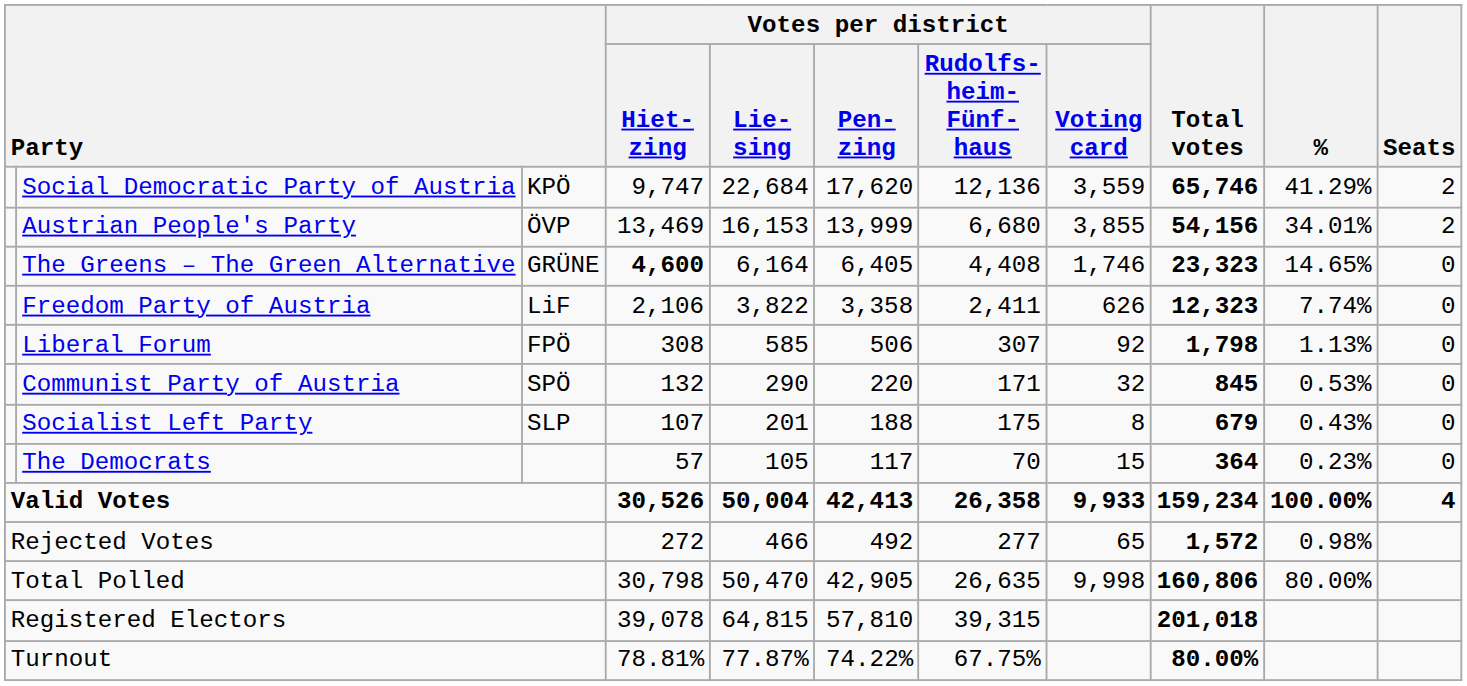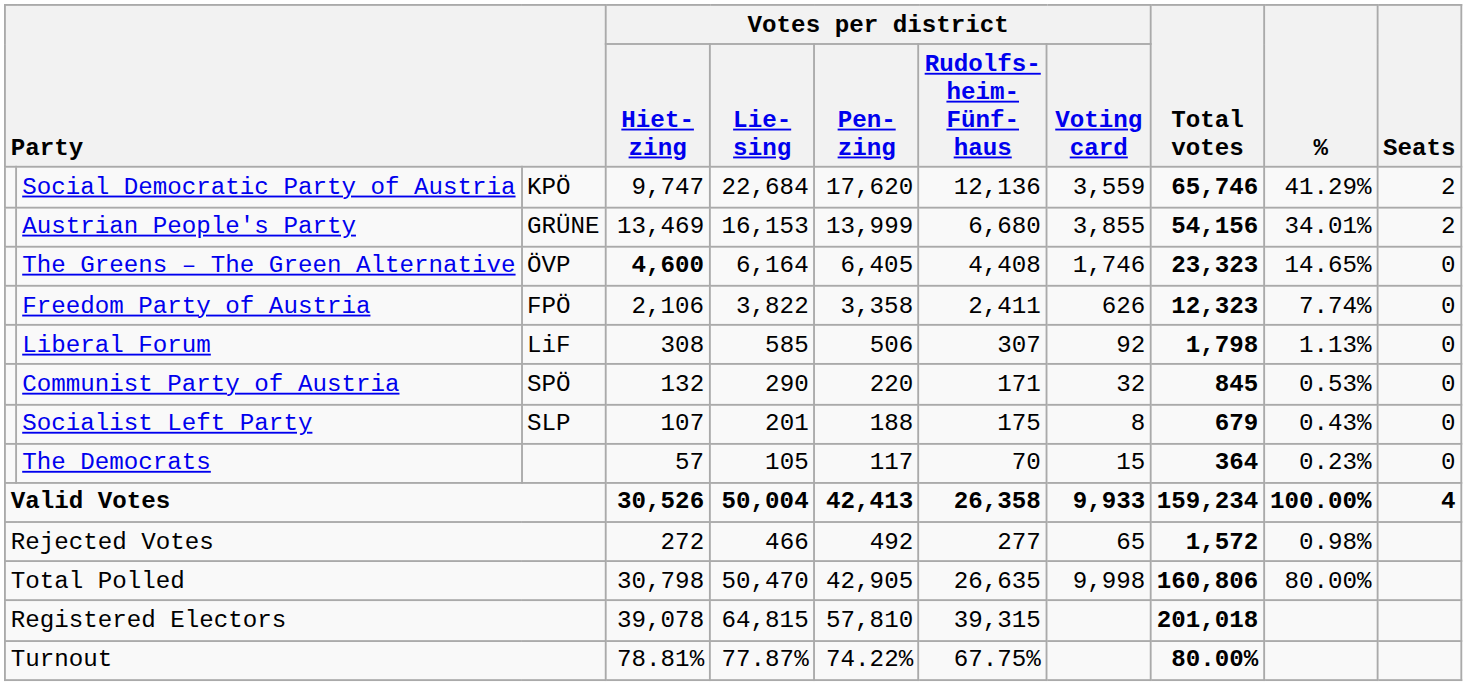Austrian People's Party | column 3: ÖVP -> GRÜNE
The Greens – The Green Alternative | column 3: GRÜNE -> ÖVP
Freedom Party of Austria | column 3: LiF -> FPÖ
Liberal Forum | column 3: FPÖ -> LiF
